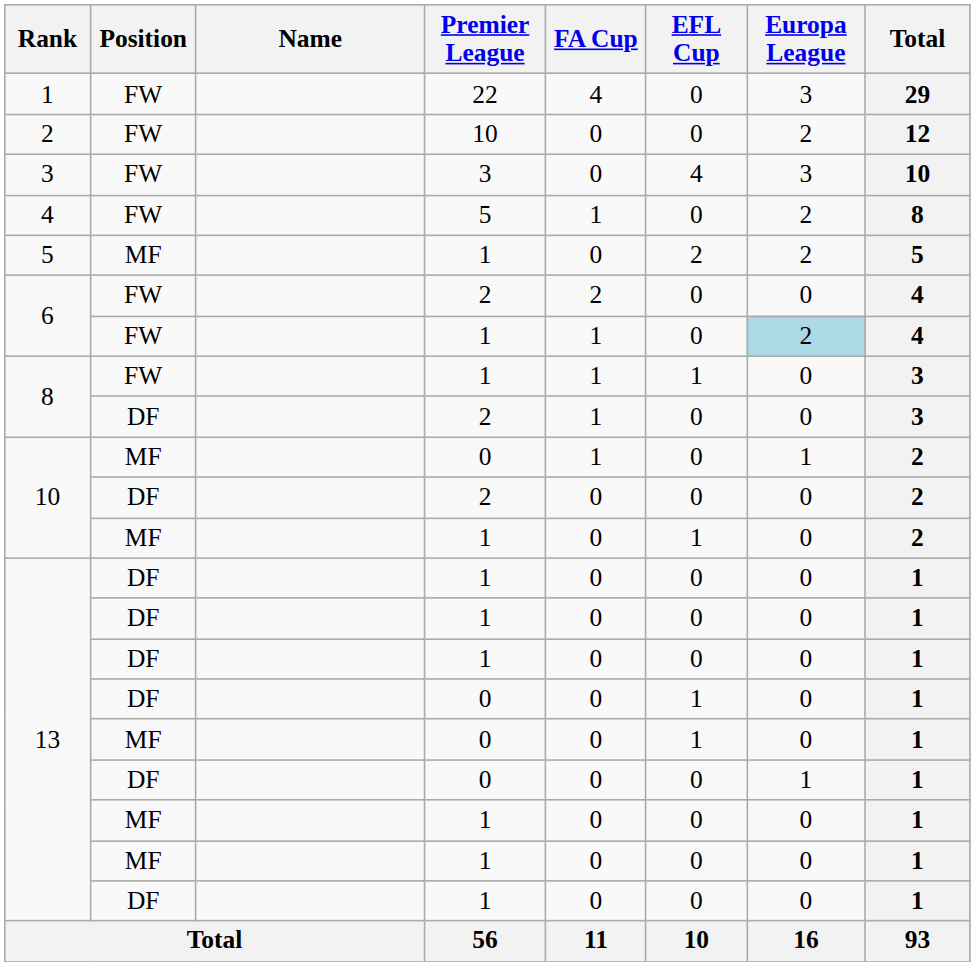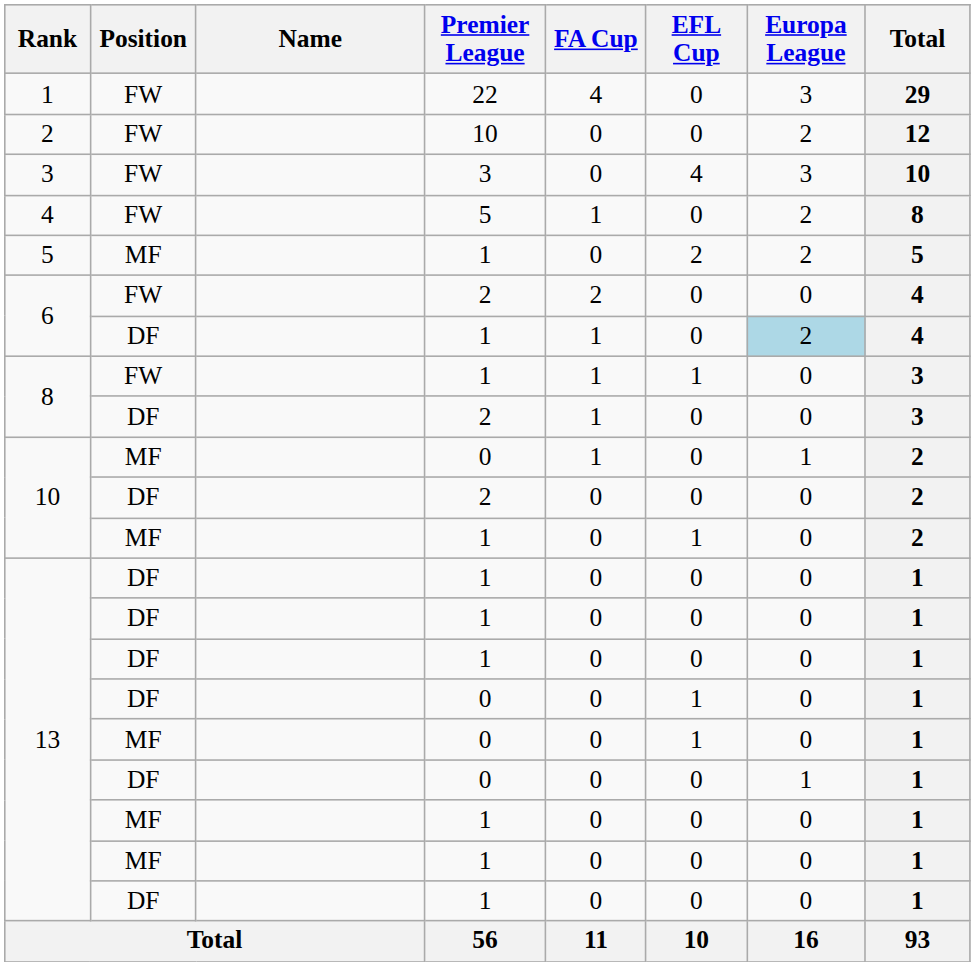6 / 1 | Position: FW -> DF
